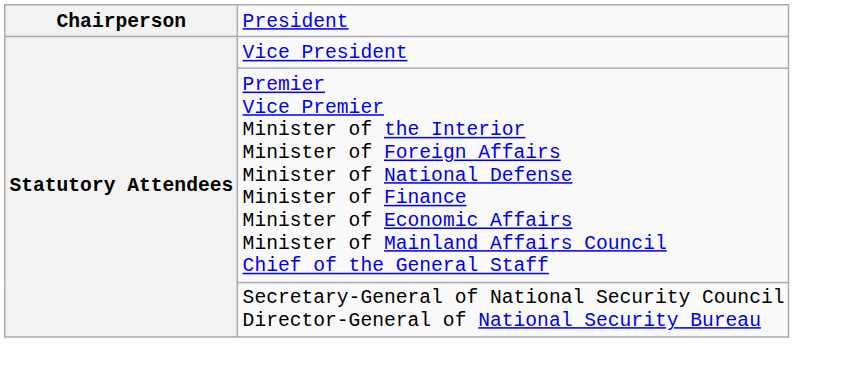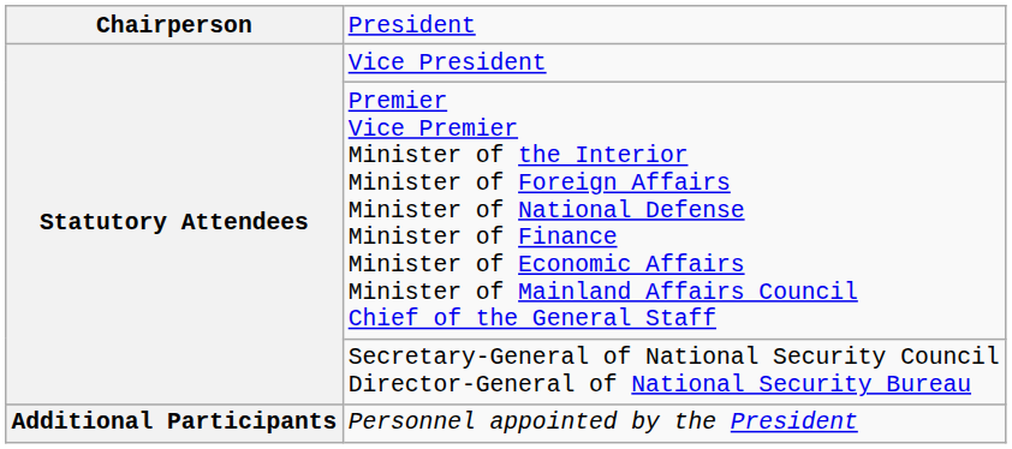+ row: Additional Participants | Personnel appointed by the President
